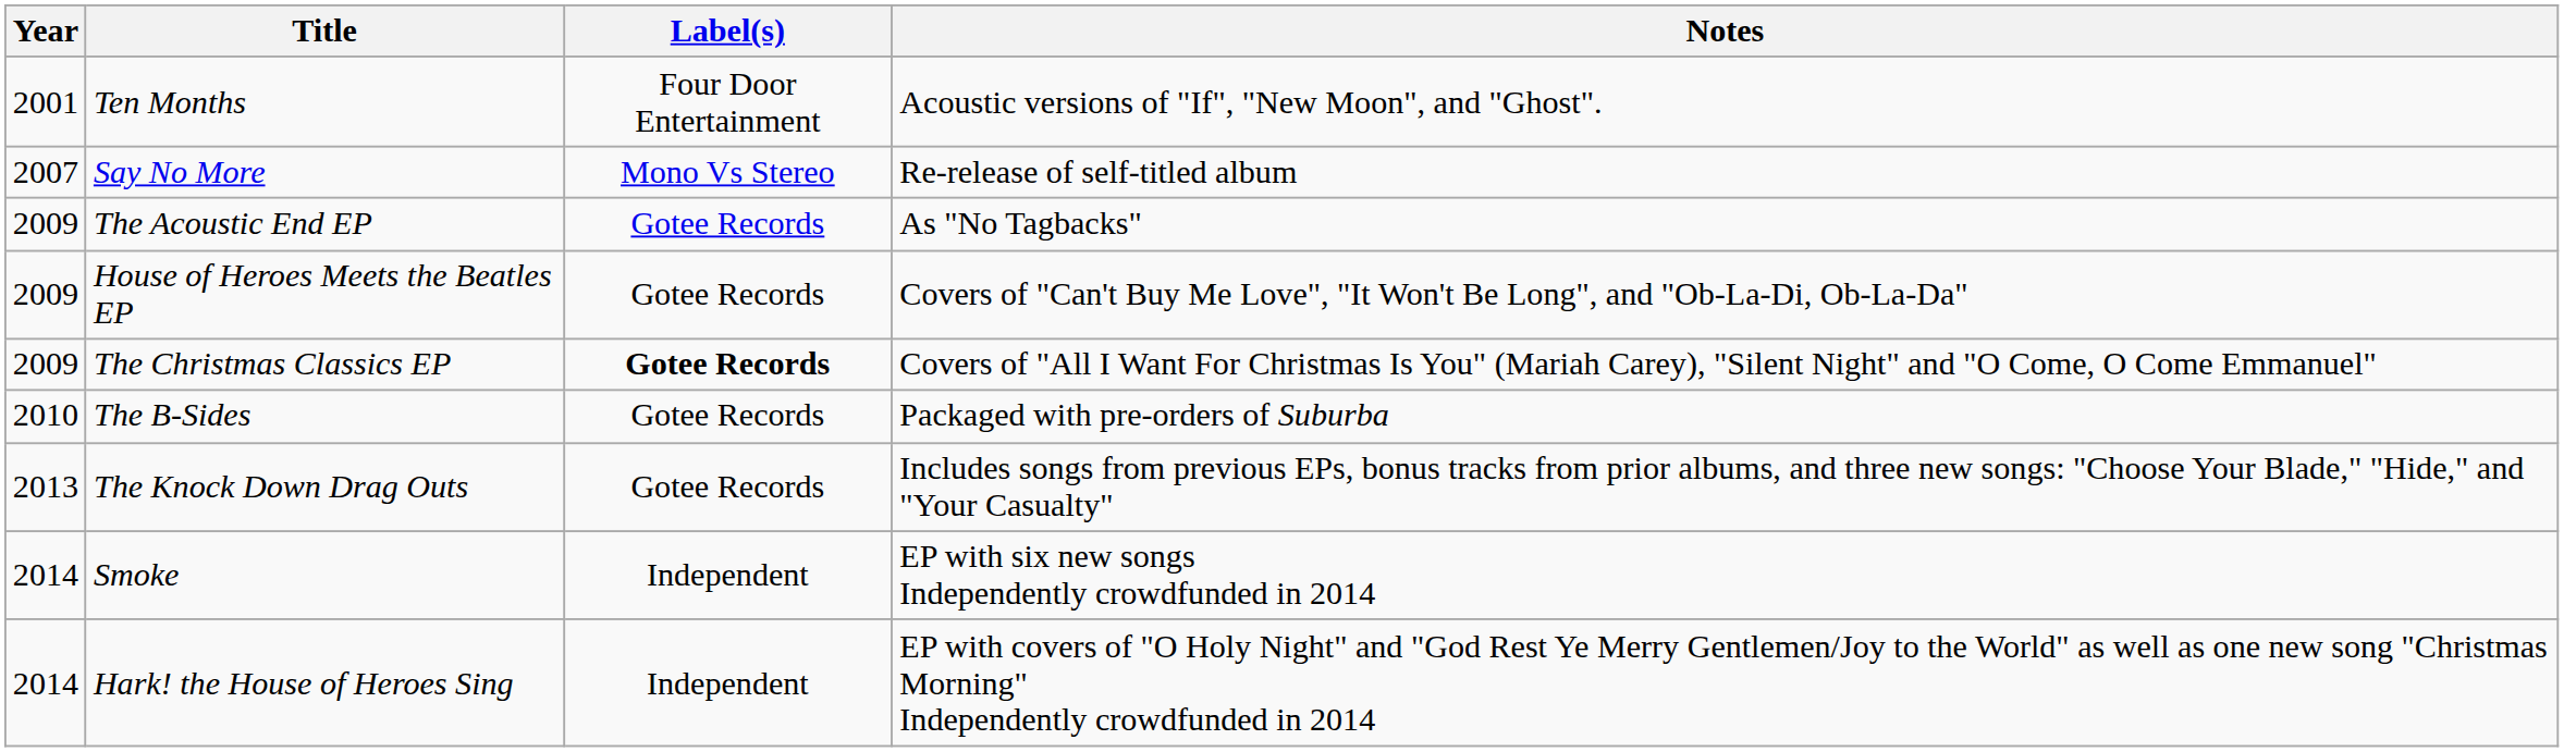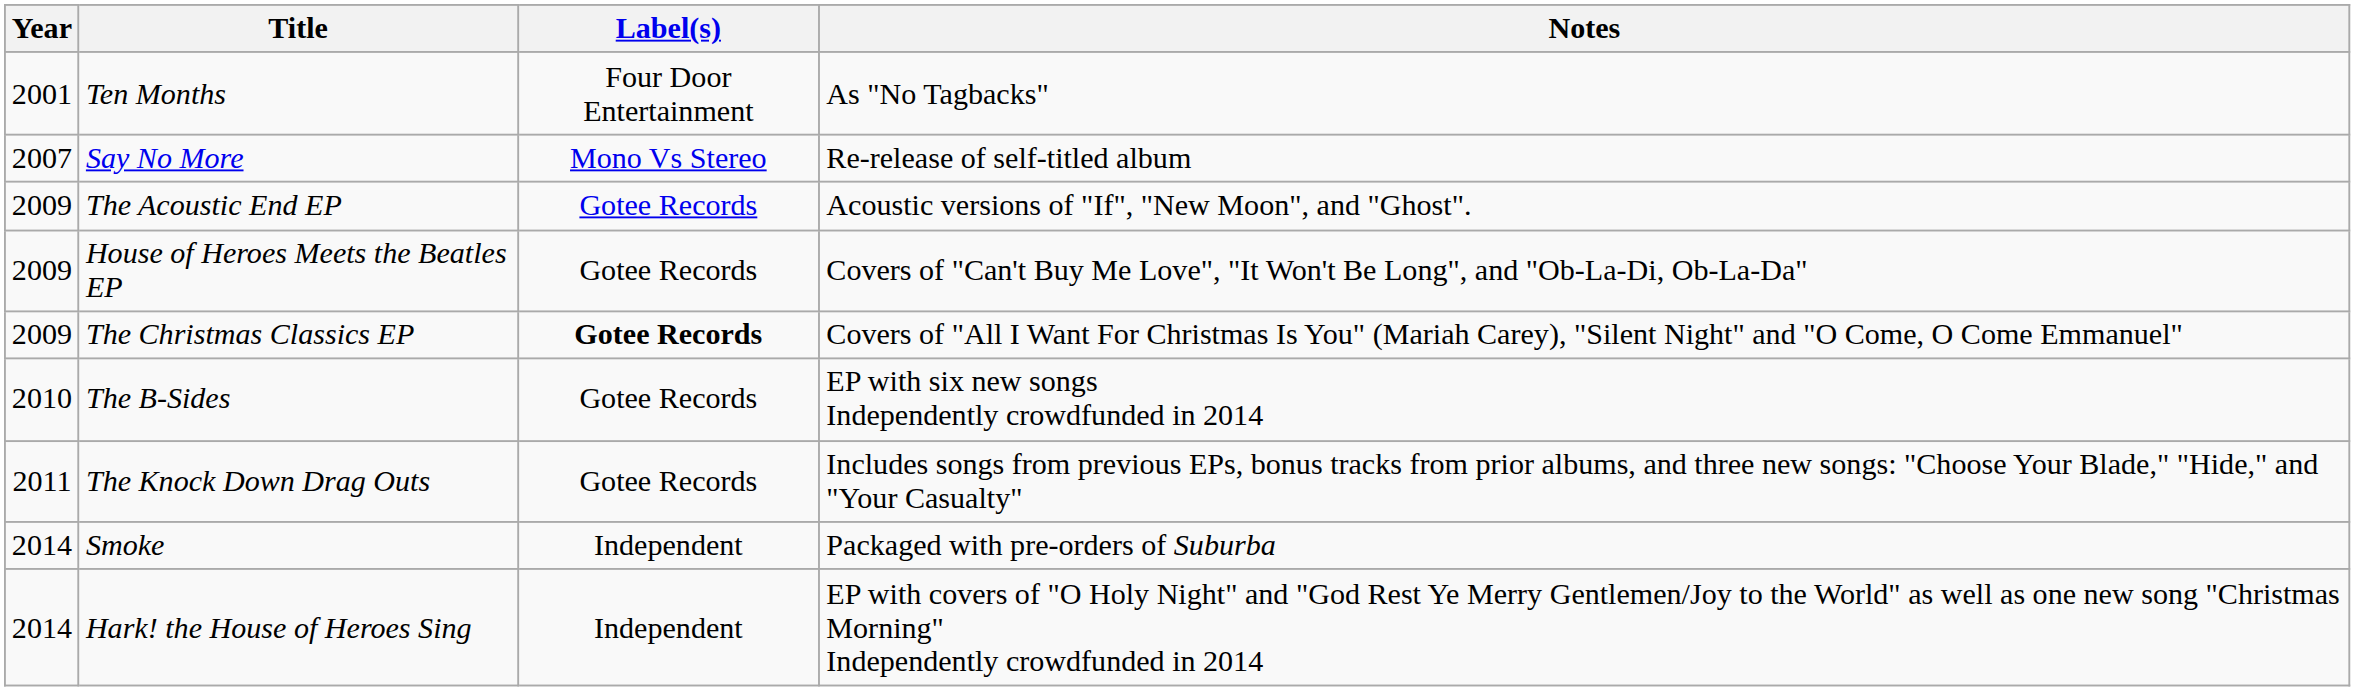Ten Months | Notes: Acoustic versions of "If", "New Moon", and "Ghost". -> As "No Tagbacks"
The Acoustic End EP | Notes: As "No Tagbacks" -> Acoustic versions of "If", "New Moon", and "Ghost".
The B-Sides | Notes: Packaged with pre-orders of Suburba -> EP with six new songs Independently crowdfunded in 2014
The Knock Down Drag Outs | Year: 2013 -> 2011
Smoke | Notes: EP with six new songs Independently crowdfunded in 2014 -> Packaged with pre-orders of Suburba
